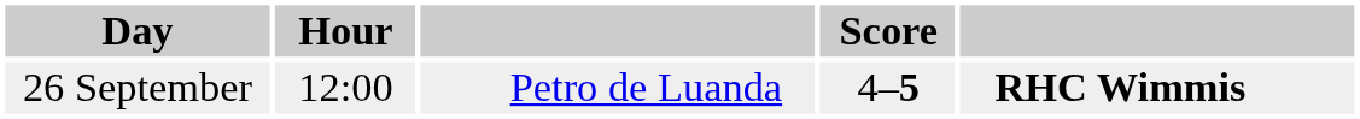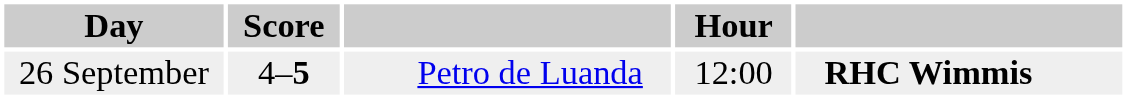columns swapped: Hour <-> Score
